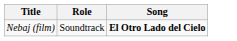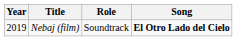+ column: Year | 2019
